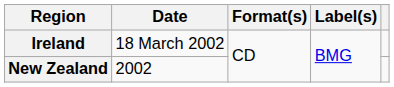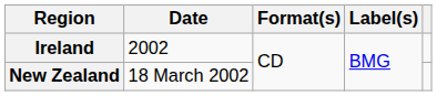Ireland | Date: 18 March 2002 -> 2002
New Zealand | Date: 2002 -> 18 March 2002
